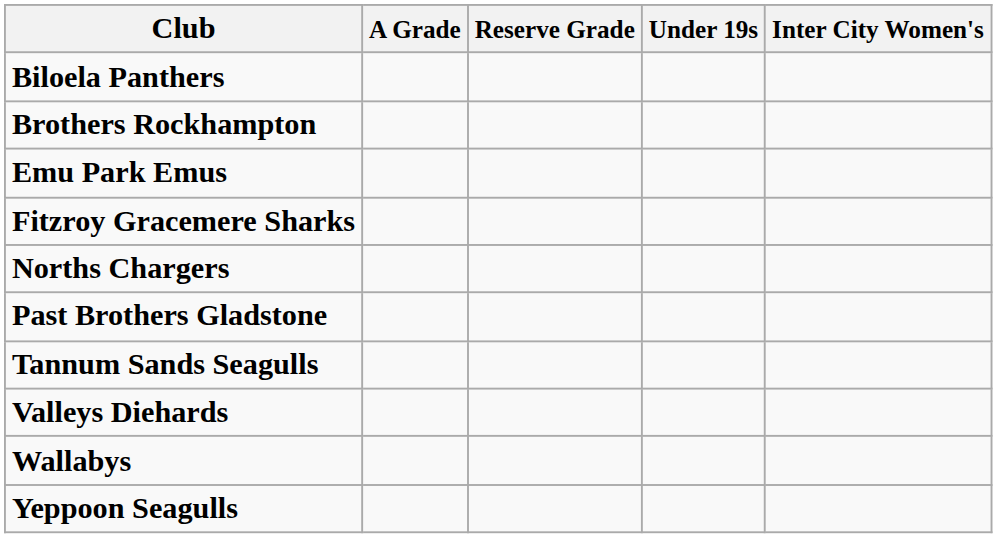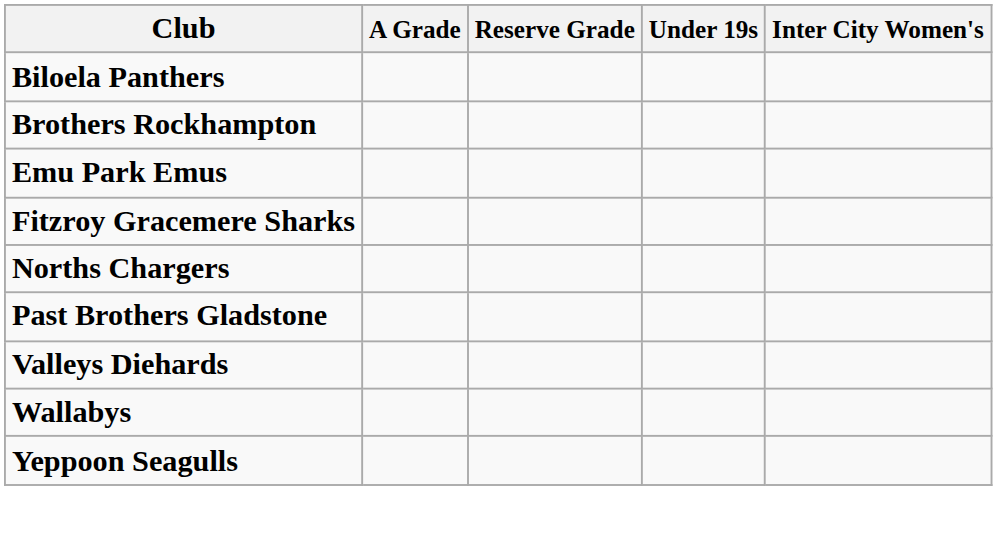- row: Tannum Sands Seagulls
